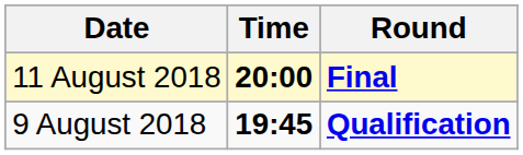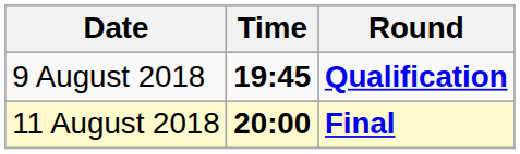rows swapped: 9 August 2018 <-> 11 August 2018
